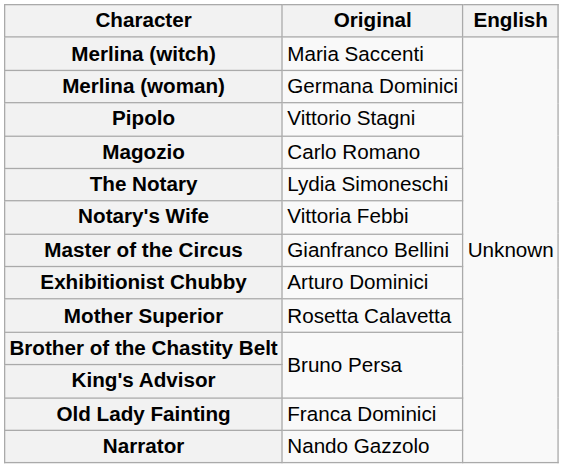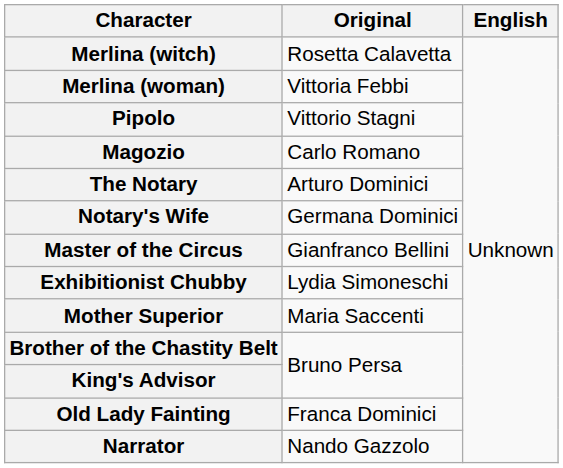Merlina (witch) | Original: Maria Saccenti -> Rosetta Calavetta
Merlina (woman) | Original: Germana Dominici -> Vittoria Febbi
The Notary | Original: Lydia Simoneschi -> Arturo Dominici
Notary's Wife | Original: Vittoria Febbi -> Germana Dominici
Exhibitionist Chubby | Original: Arturo Dominici -> Lydia Simoneschi
Mother Superior | Original: Rosetta Calavetta -> Maria Saccenti
